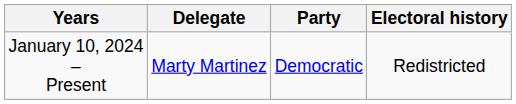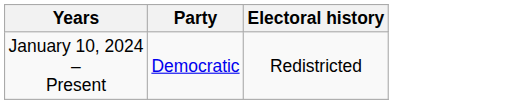- column: Delegate | Marty Martinez
